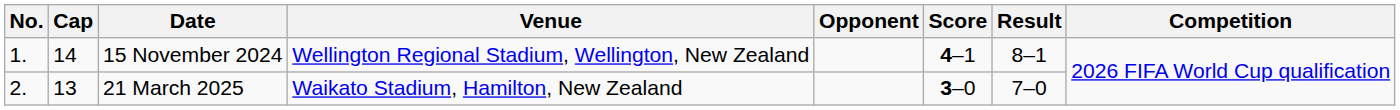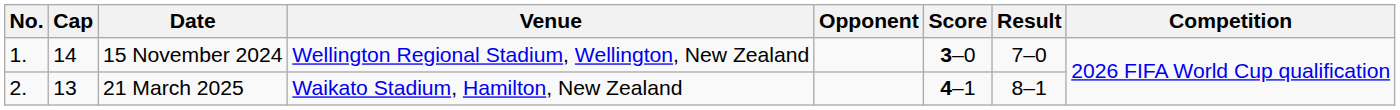15 November 2024 | Score: 4–1 -> 3–0
15 November 2024 | Result: 8–1 -> 7–0
21 March 2025 | Score: 3–0 -> 4–1
21 March 2025 | Result: 7–0 -> 8–1
